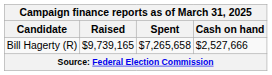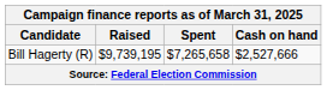Bill Hagerty (R) | Raised: $9,739,165 -> $9,739,195
